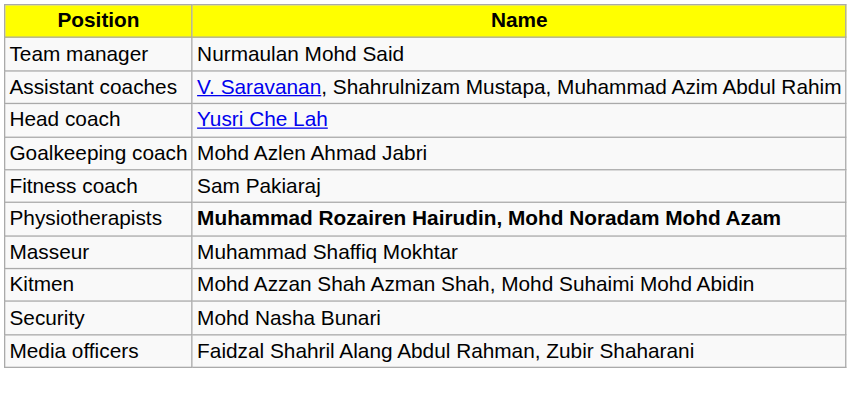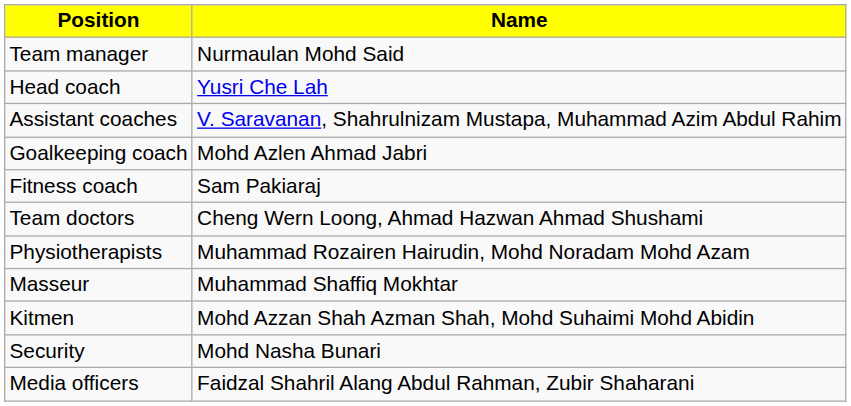rows swapped: Head coach <-> Assistant coaches
+ row: Team doctors | Cheng Wern Loong, Ahmad Hazwan Ahmad Shushami
Physiotherapists | Name: bold -> normal
